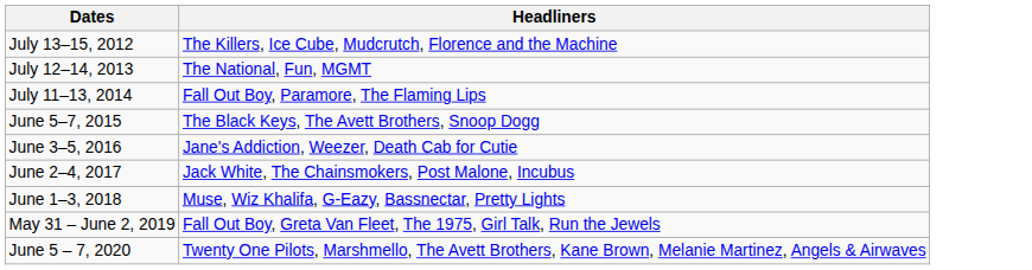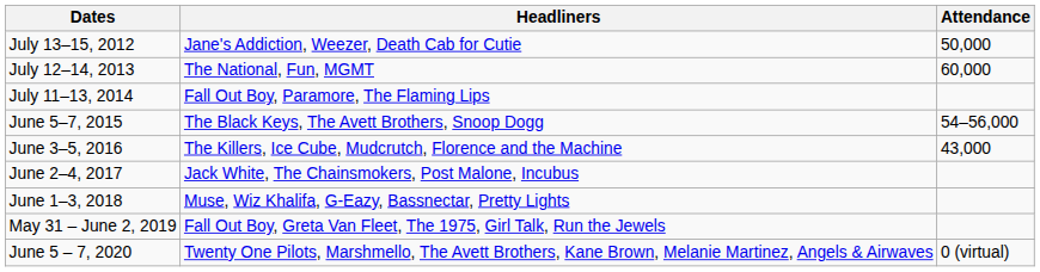+ column: Attendance | 50,000 | 60,000 | 54–56,000 | 43,000 | 0 (virtual)
July 13–15, 2012 | Headliners: The Killers, Ice Cube, Mudcrutch, Florence and the Machine -> Jane's Addiction, Weezer, Death Cab for Cutie
June 3–5, 2016 | Headliners: Jane's Addiction, Weezer, Death Cab for Cutie -> The Killers, Ice Cube, Mudcrutch, Florence and the Machine
